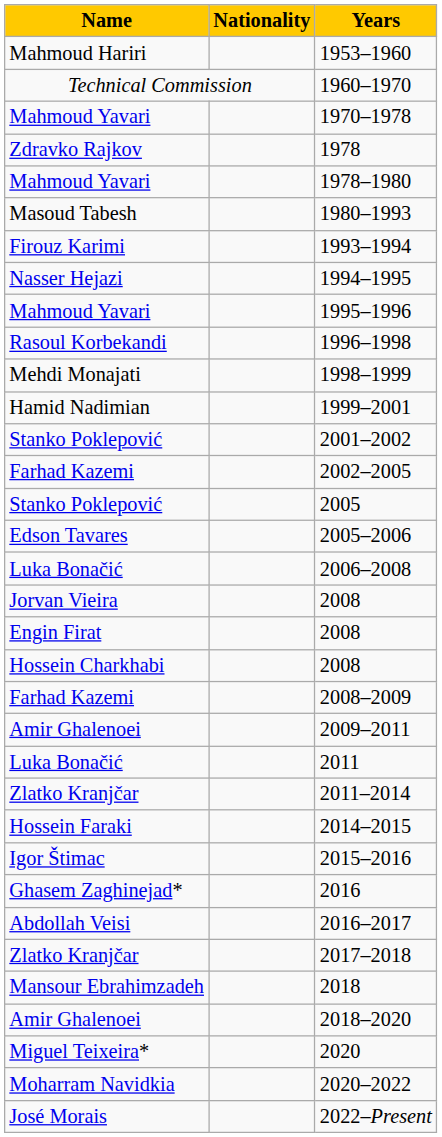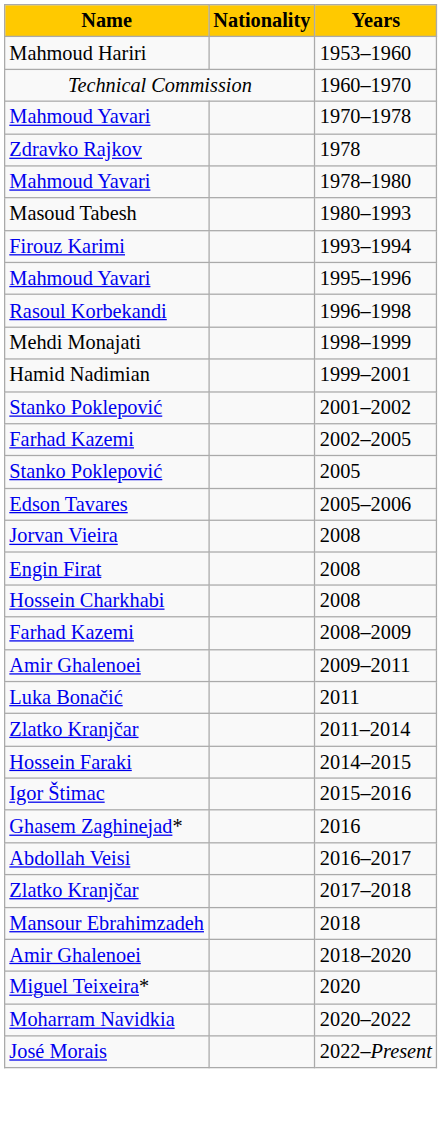- row: Nasser Hejazi | 1994–1995
- row: Luka Bonačić | 2006–2008
